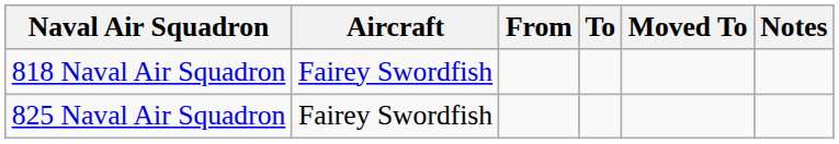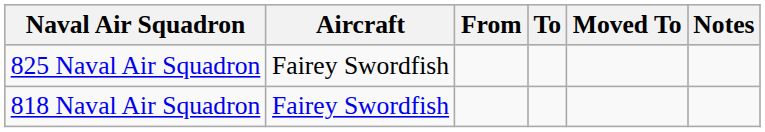rows swapped: 818 Naval Air Squadron <-> 825 Naval Air Squadron
